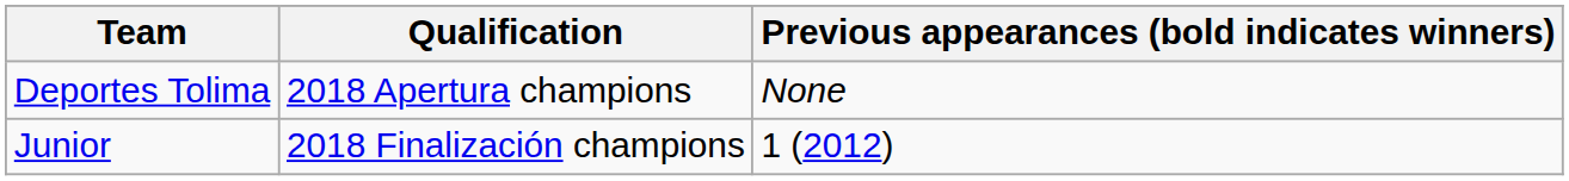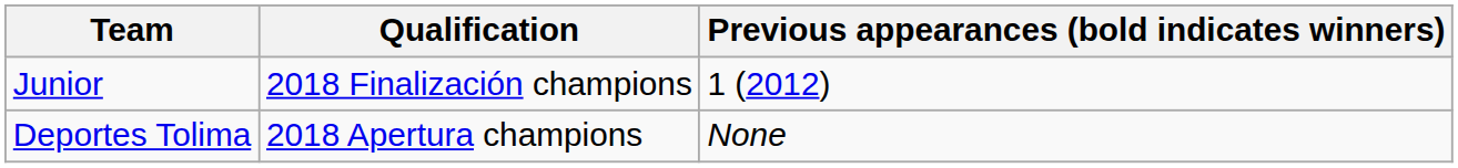rows swapped: Deportes Tolima <-> Junior
